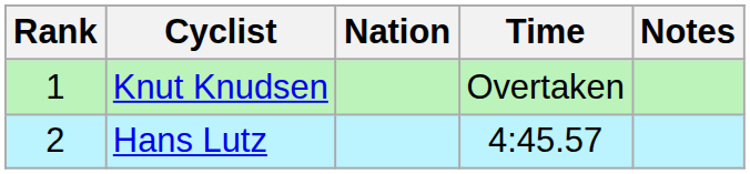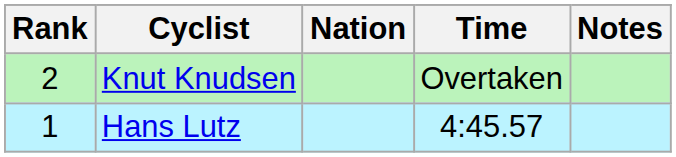Knut Knudsen | Rank: 1 -> 2
Hans Lutz | Rank: 2 -> 1
